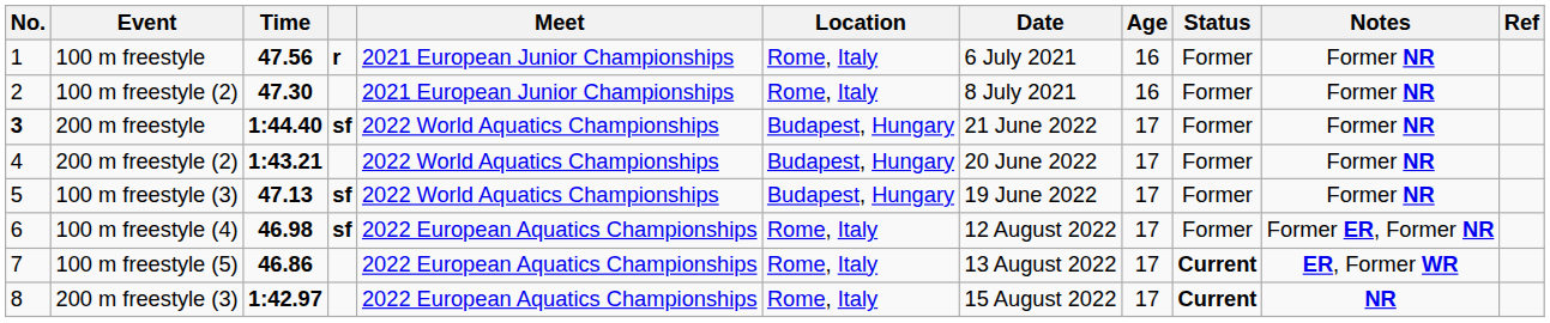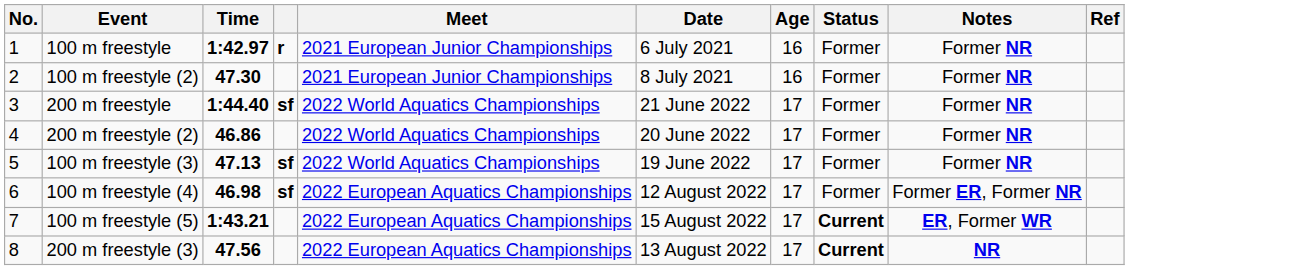- column: Location | Rome, Italy | Rome, Italy | Budapest, Hungary | Budapest, Hungary | Budapest, Hungary | Rome, Italy | Rome, Italy | Rome, Italy
100 m freestyle | Time: 47.56 -> 1:42.97
200 m freestyle | No.: bold -> normal
200 m freestyle (2) | Time: 1:43.21 -> 46.86
100 m freestyle (5) | Time: 46.86 -> 1:43.21
100 m freestyle (5) | Date: 13 August 2022 -> 15 August 2022
200 m freestyle (3) | Time: 1:42.97 -> 47.56
200 m freestyle (3) | Date: 15 August 2022 -> 13 August 2022
